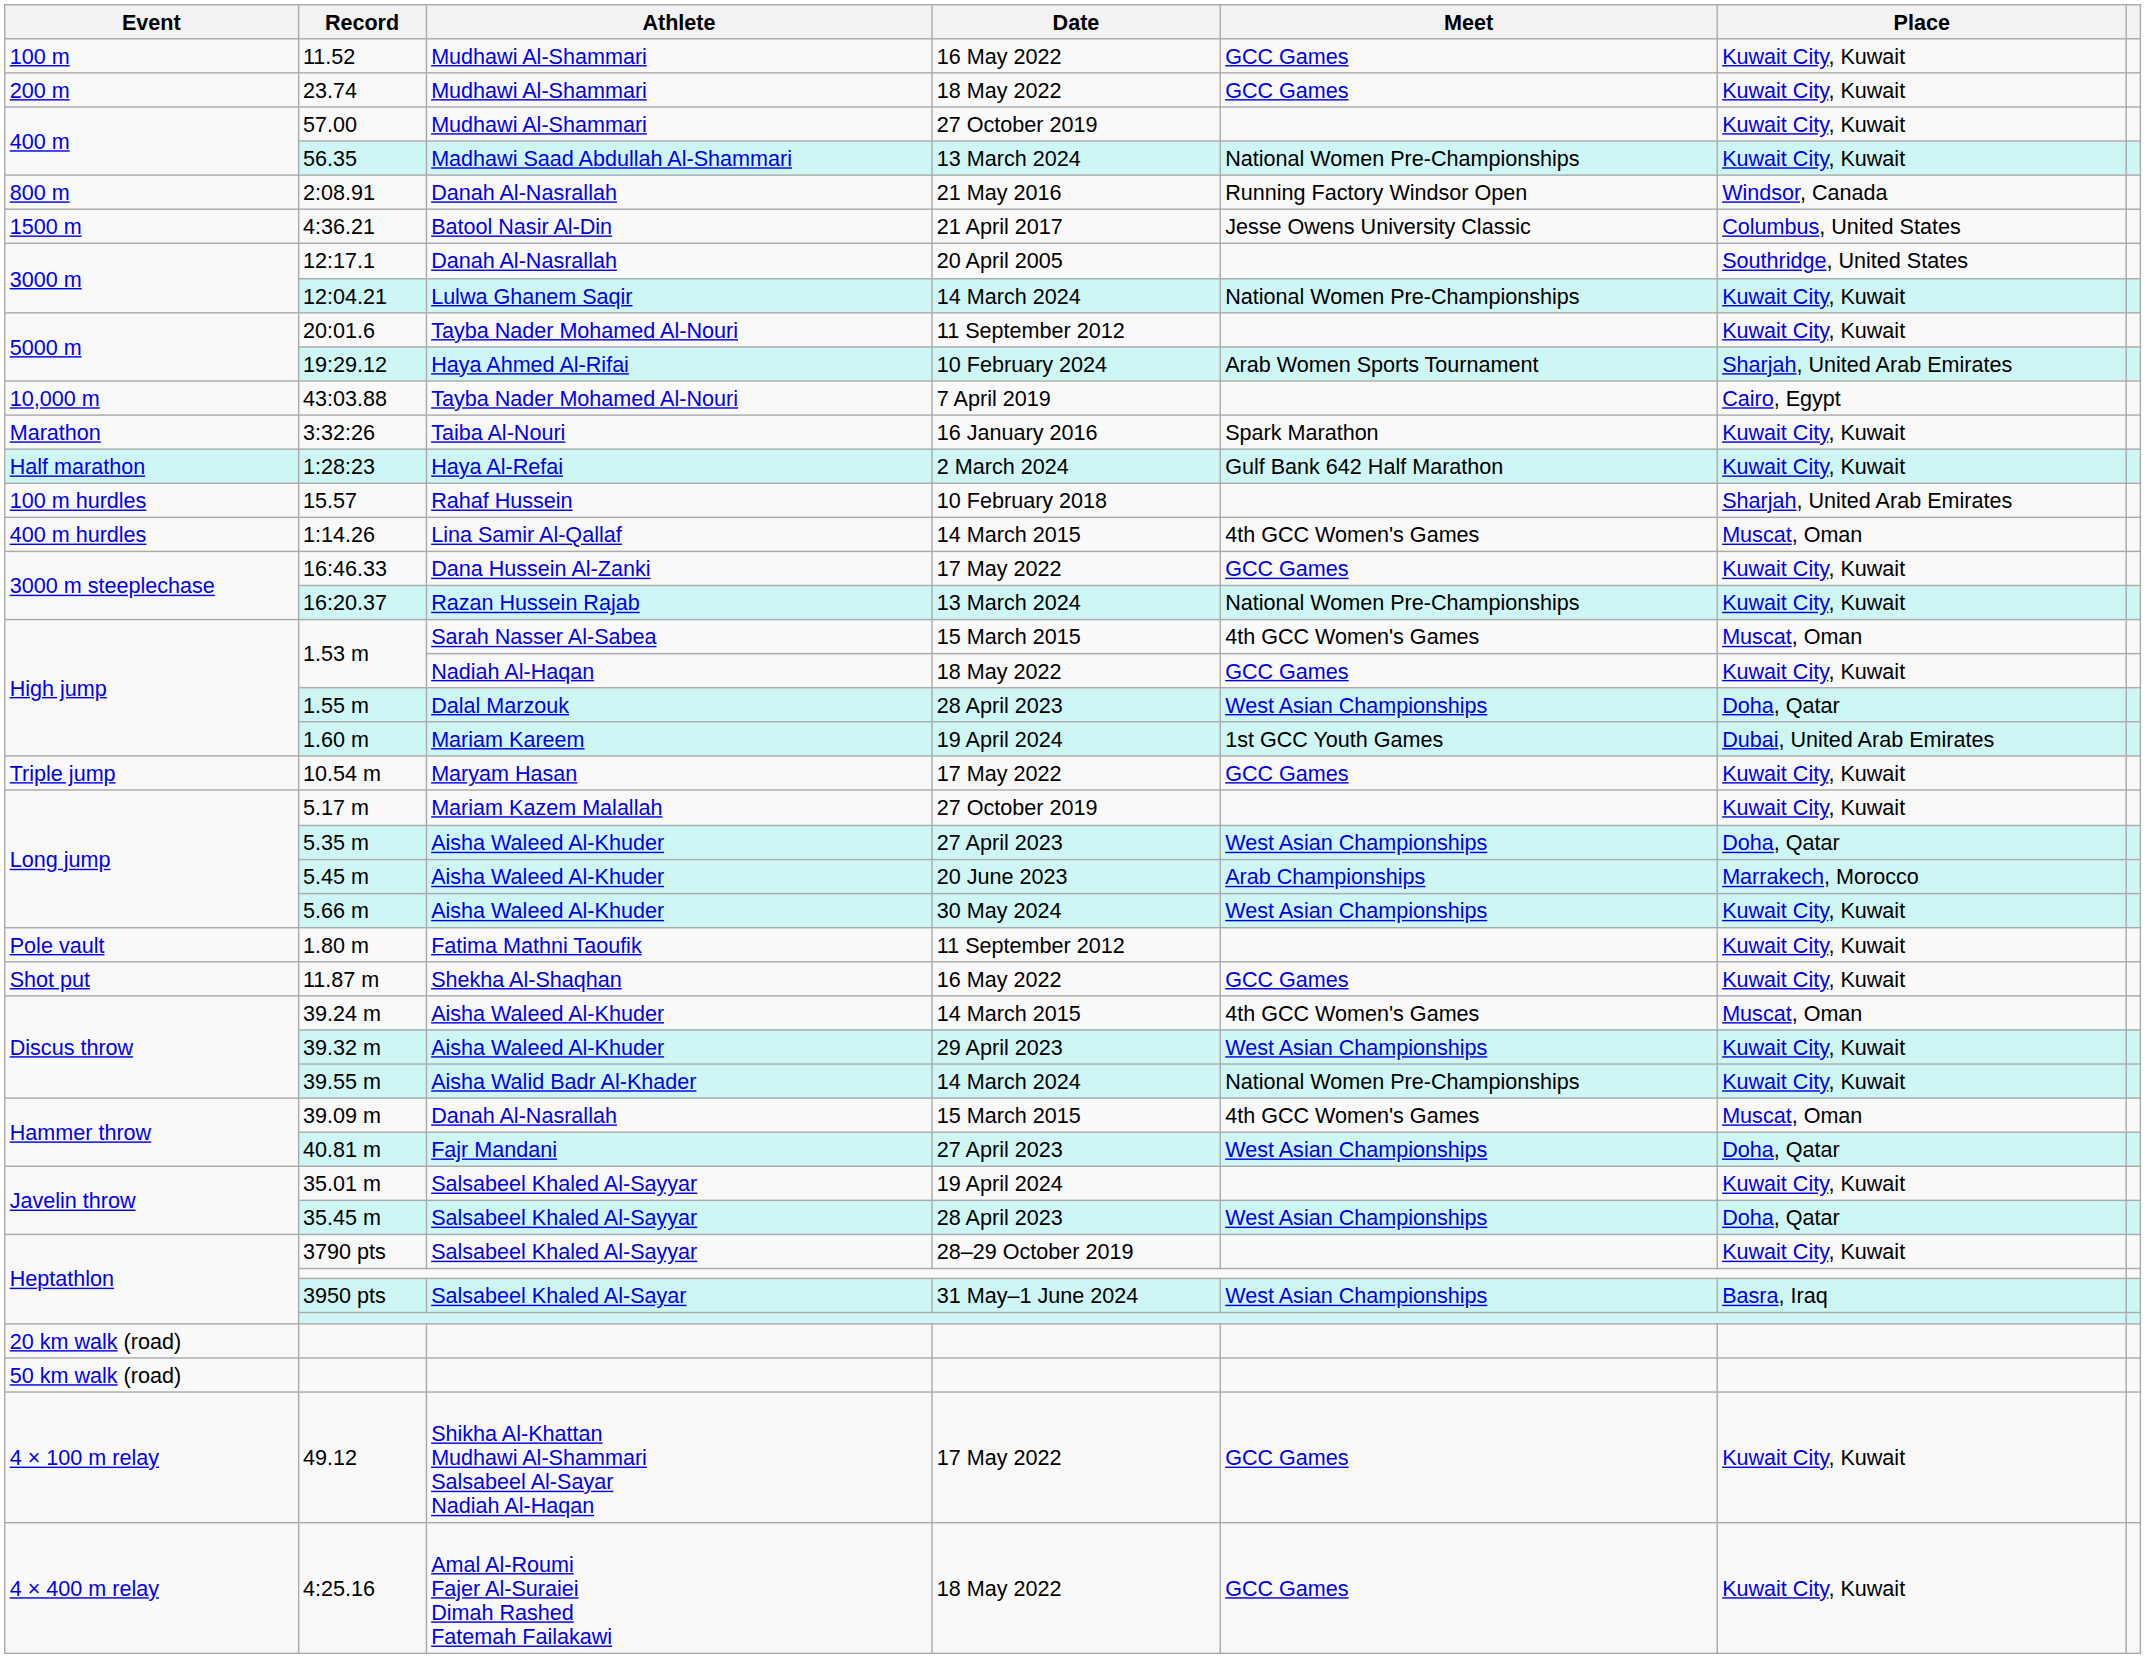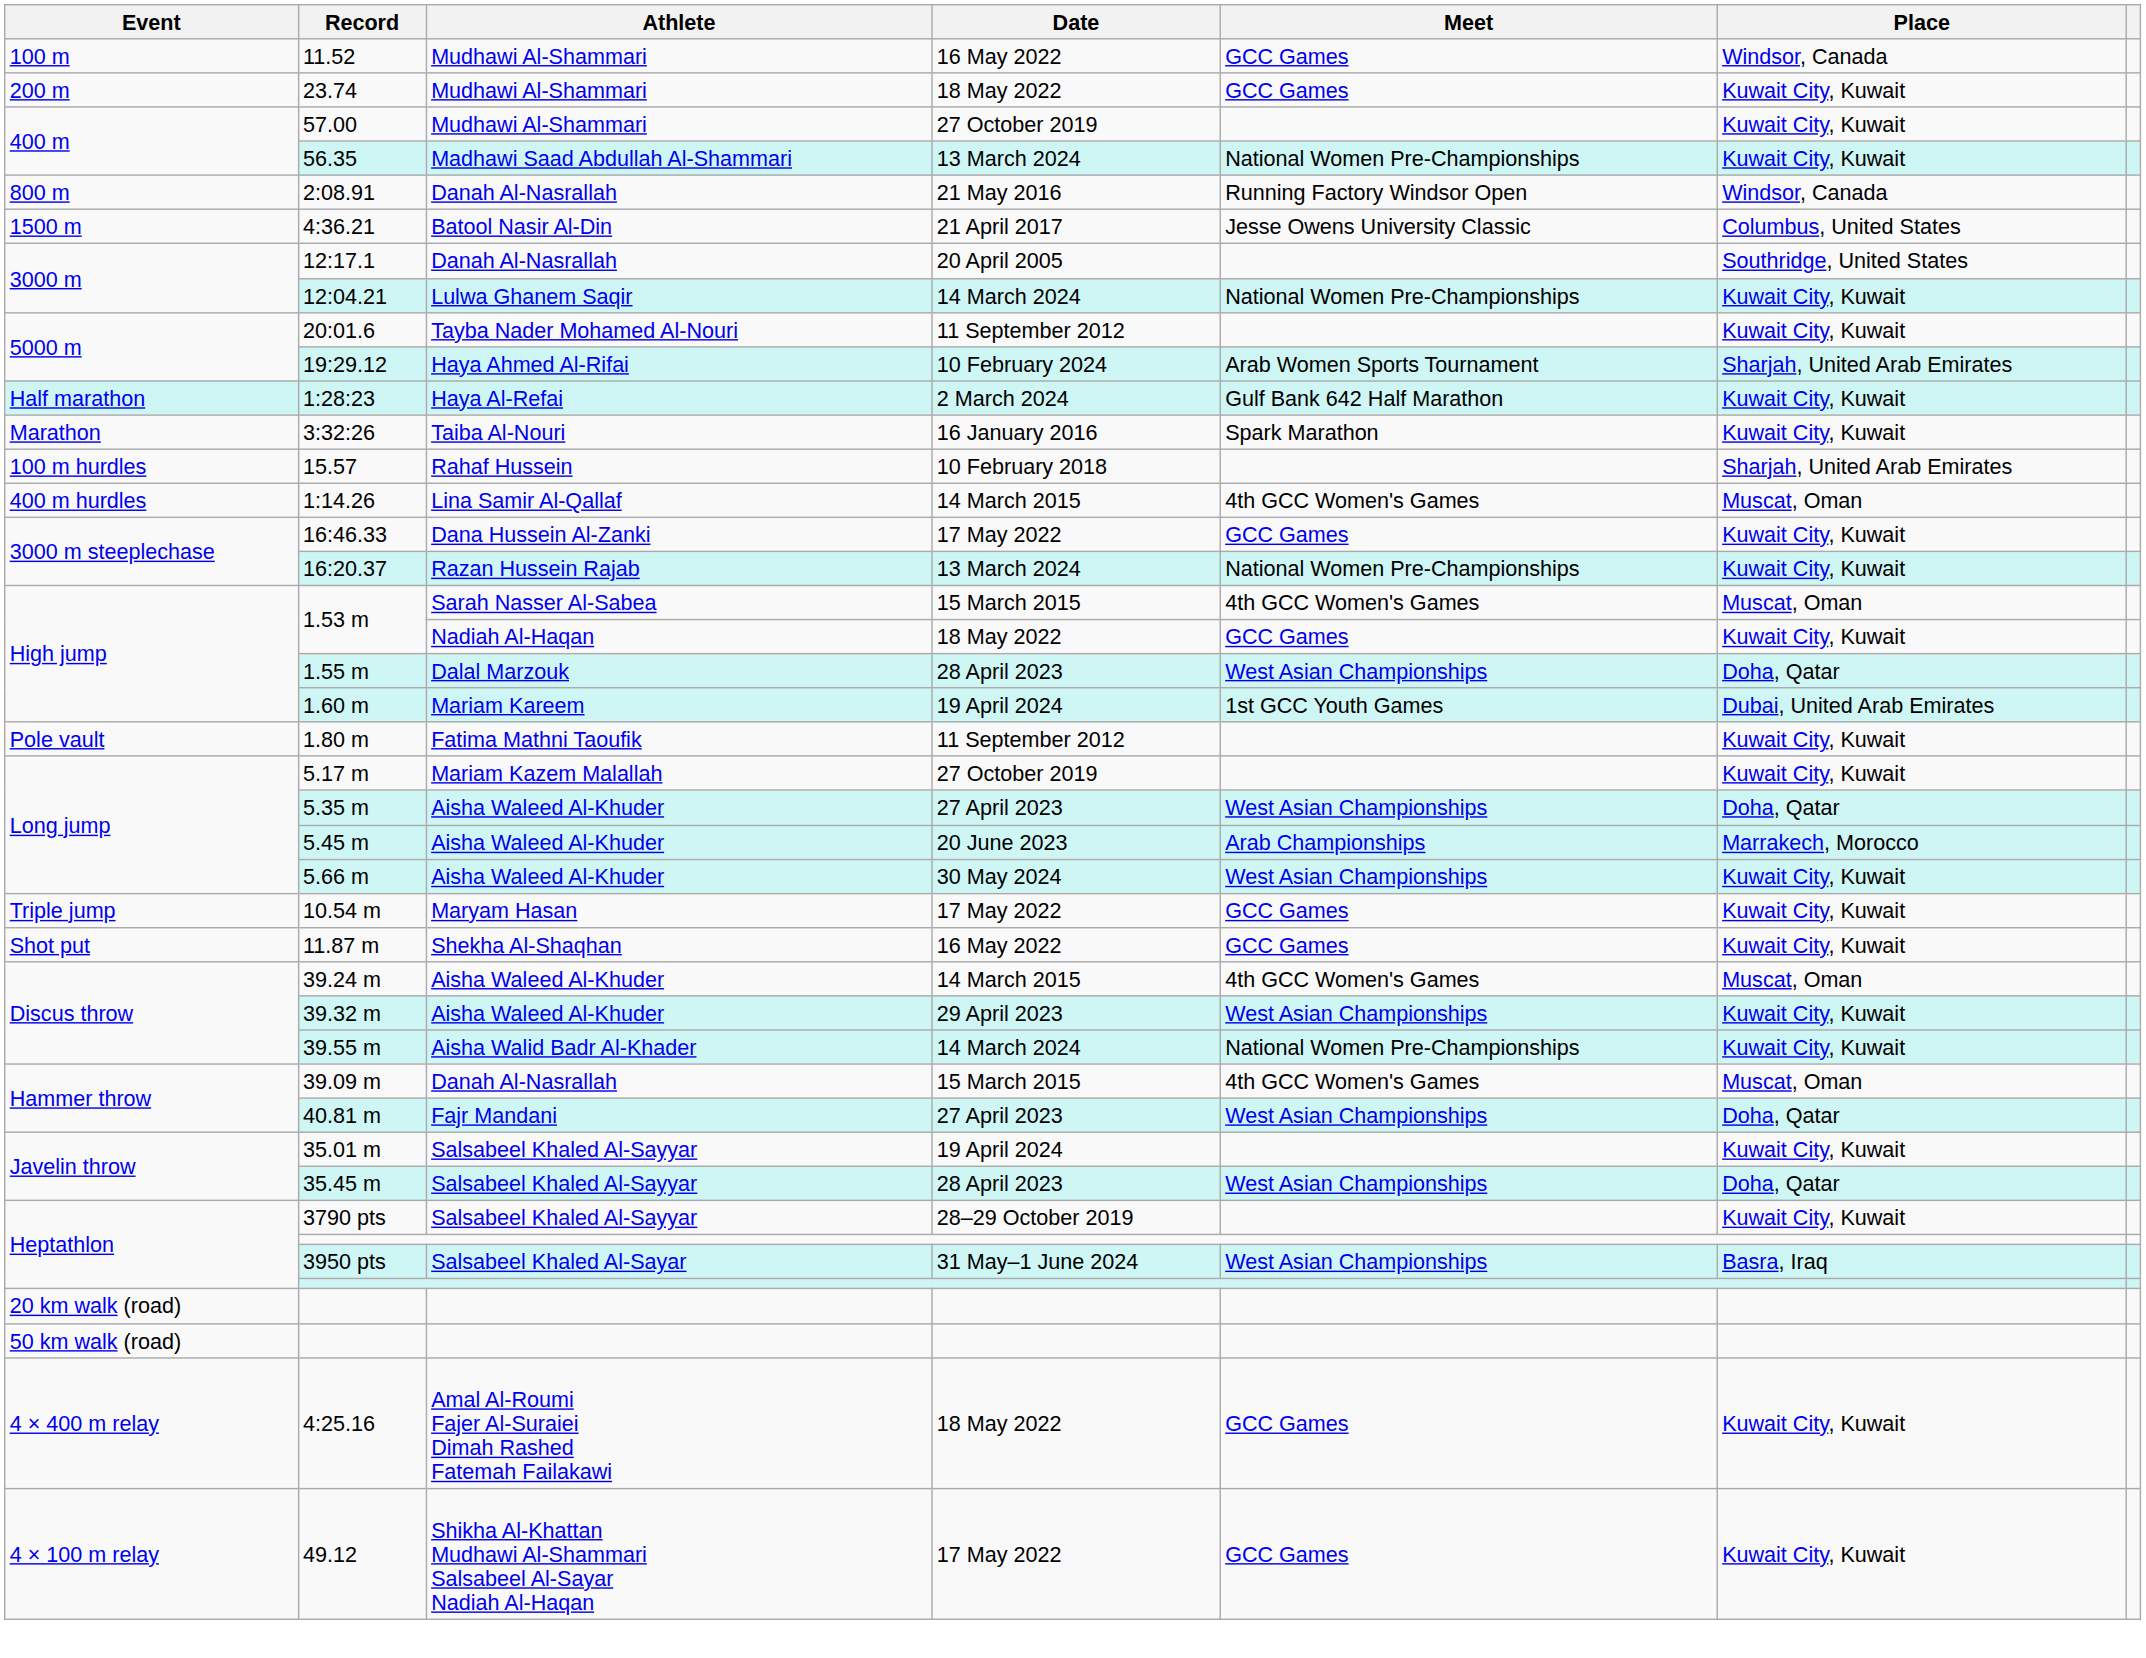11.52 | Place: Kuwait City, Kuwait -> Windsor, Canada
- row: 10,000 m | 43:03.88 | Tayba Nader Mohamed Al-Nouri | 7 April 2019 | Cairo, Egypt
rows swapped: 1:28:23 <-> 3:32:26
rows swapped: 1.80 m <-> 10.54 m
rows swapped: 49.12 <-> 4:25.16
